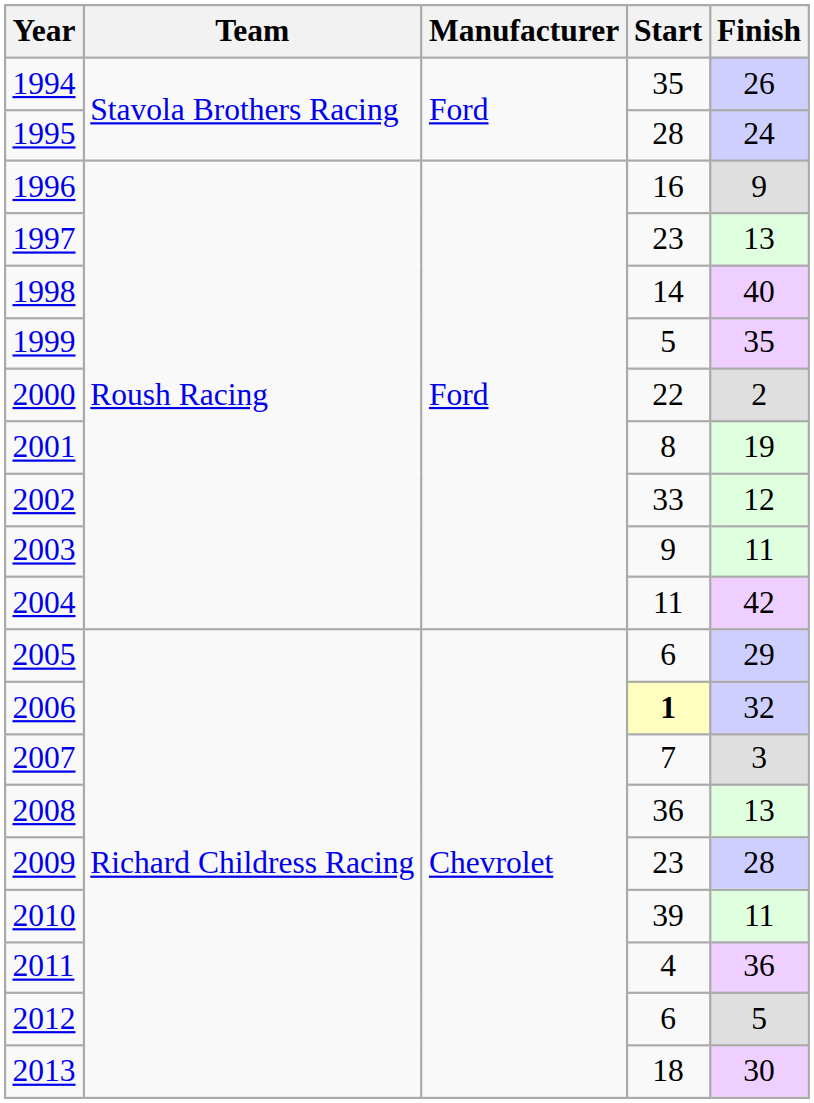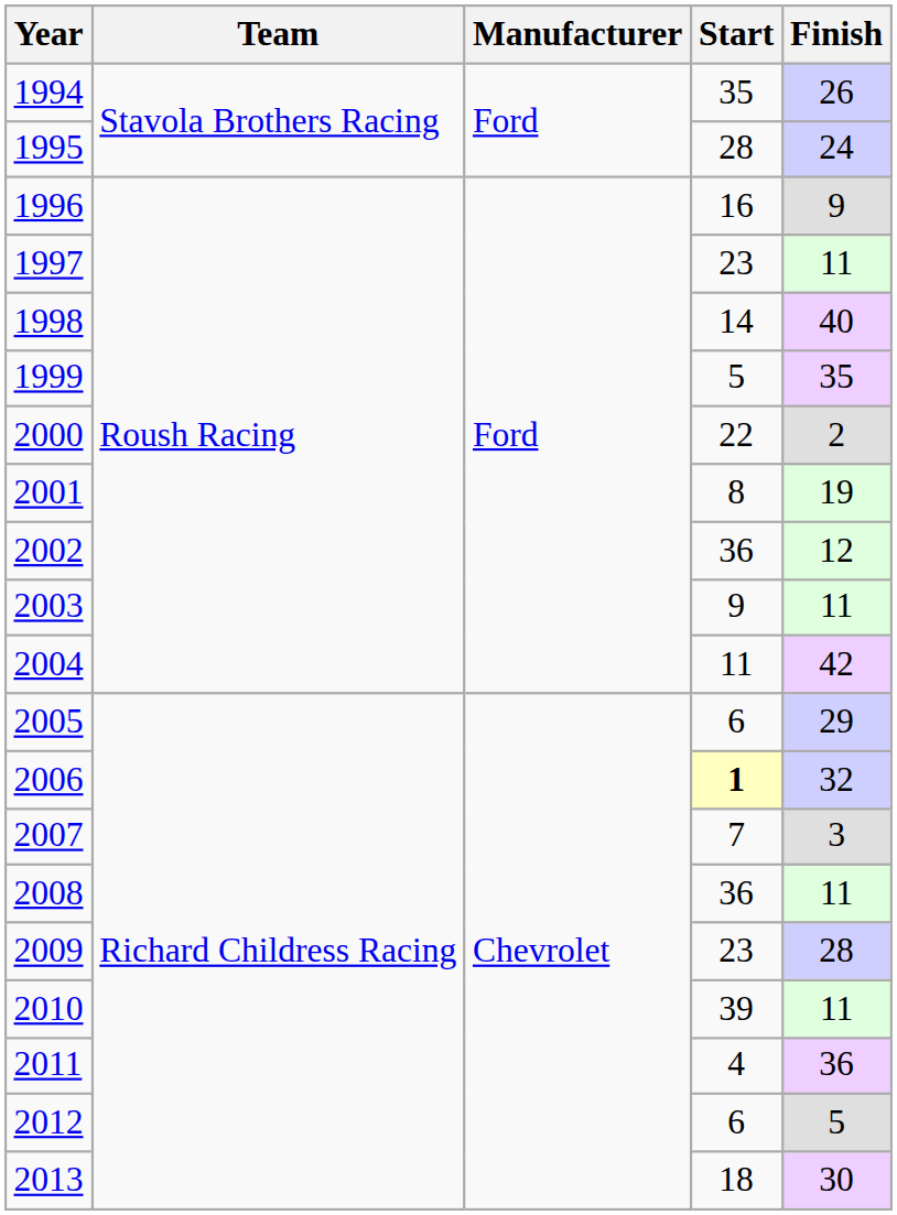1997 | Finish: 13 -> 11
2002 | Start: 33 -> 36
2008 | Finish: 13 -> 11
